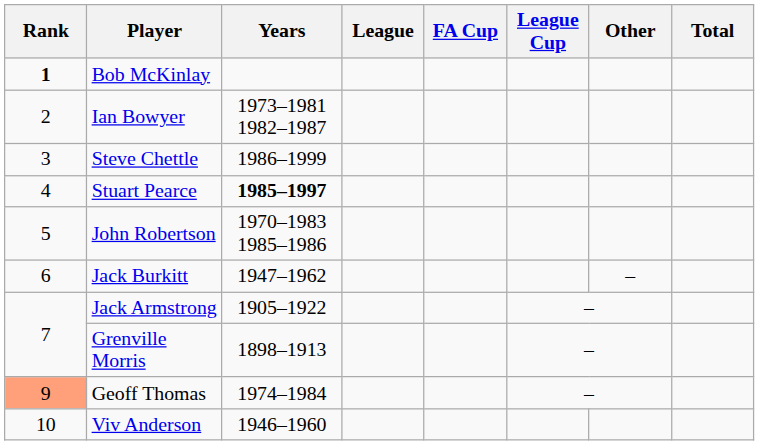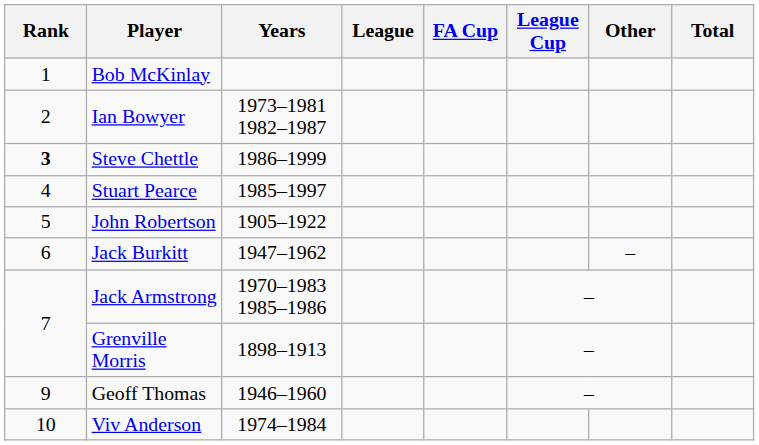Bob McKinlay | Rank: bold -> normal
Steve Chettle | Rank: normal -> bold
Stuart Pearce | Years: bold -> normal
John Robertson | Years: 1970–1983 1985–1986 -> 1905–1922
Jack Armstrong | Years: 1905–1922 -> 1970–1983 1985–1986
Geoff Thomas | Rank: lightsalmon background -> no background
Geoff Thomas | Years: 1974–1984 -> 1946–1960
Viv Anderson | Years: 1946–1960 -> 1974–1984
